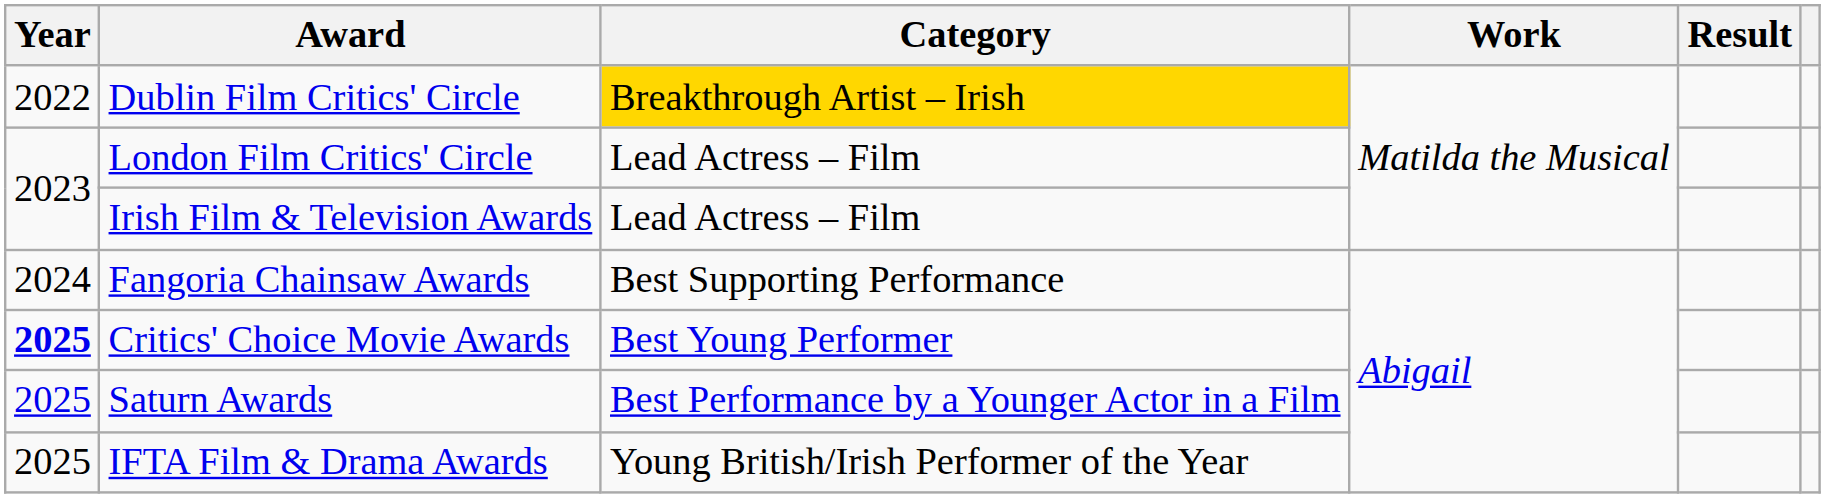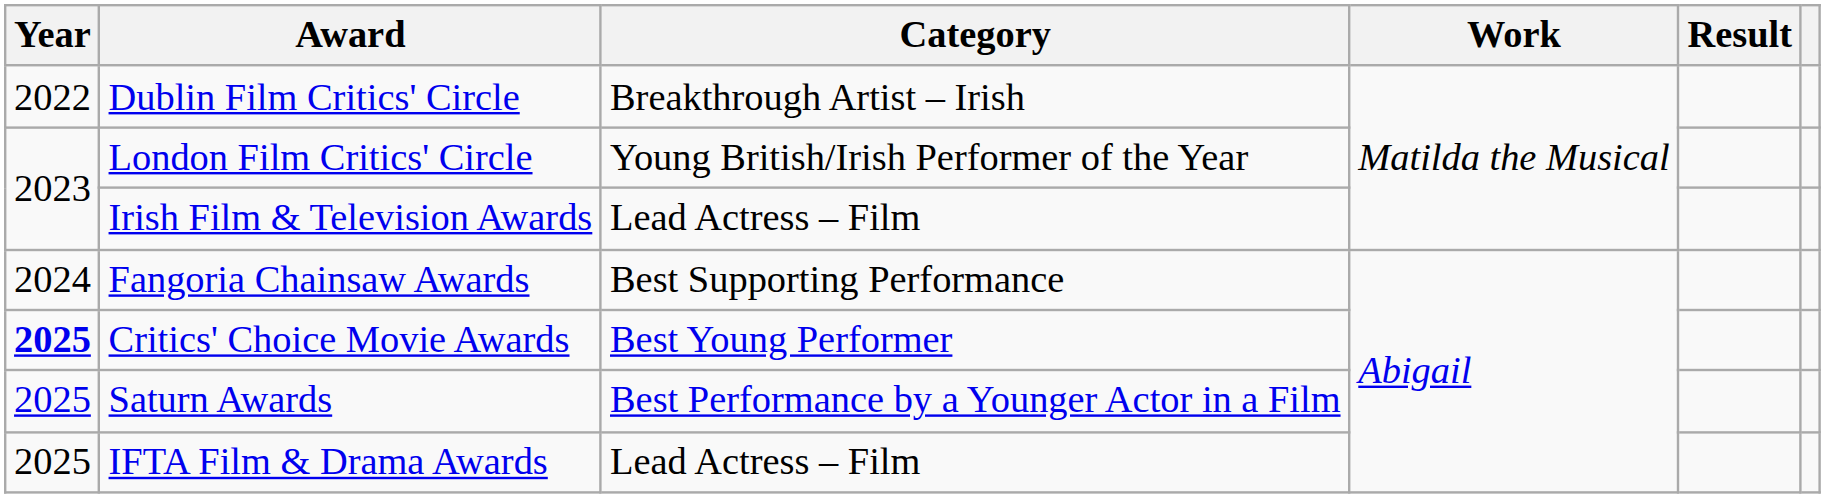Dublin Film Critics' Circle | Category: gold background -> no background
London Film Critics' Circle | Category: Lead Actress – Film -> Young British/Irish Performer of the Year
IFTA Film & Drama Awards | Category: Young British/Irish Performer of the Year -> Lead Actress – Film
